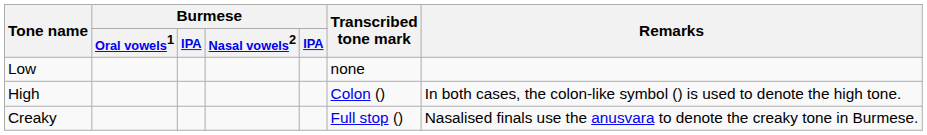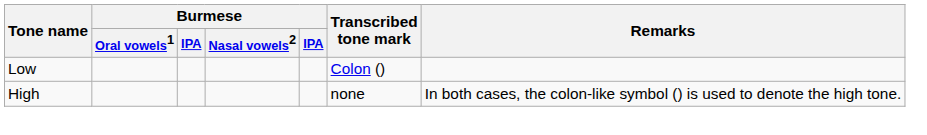Low | Transcribed tone mark: none -> Colon ()
High | Transcribed tone mark: Colon () -> none
- row: Creaky | Full stop () | Nasalised finals use the anusvara to denote the creaky tone in Burmese.
